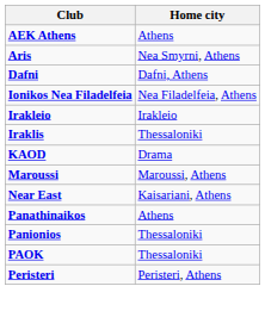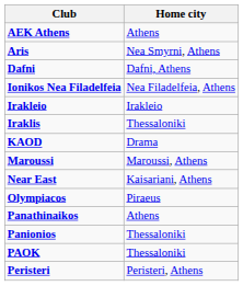+ row: Olympiacos | Piraeus
